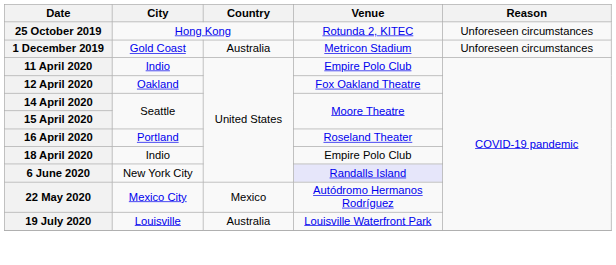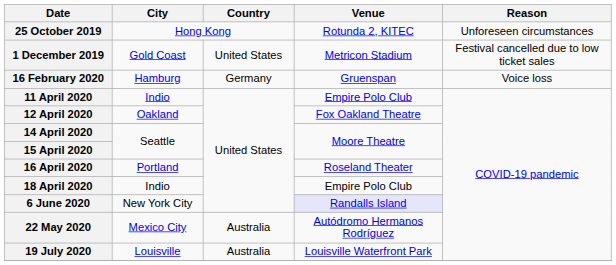1 December 2019 | Country: Australia -> United States
1 December 2019 | Reason: Unforeseen circumstances -> Festival cancelled due to low ticket sales
+ row: 16 February 2020 | Hamburg | Germany | Gruenspan | Voice loss
22 May 2020 | Country: Mexico -> Australia
